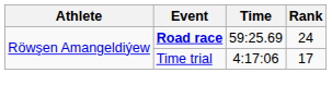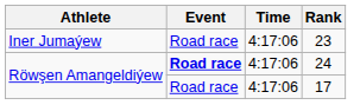+ row: Iner Jumaýew | Road race | 4:17:06 | 23
24 | Time: 59:25.69 -> 4:17:06
17 | Event: Time trial -> Road race
